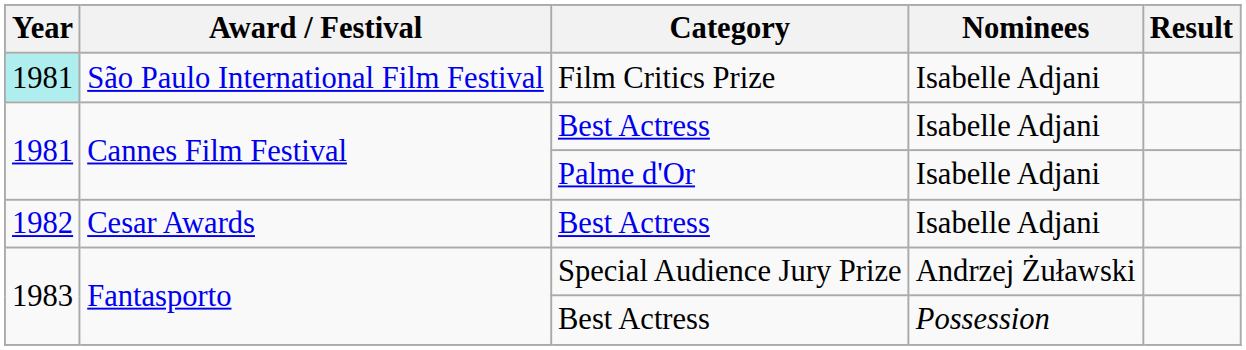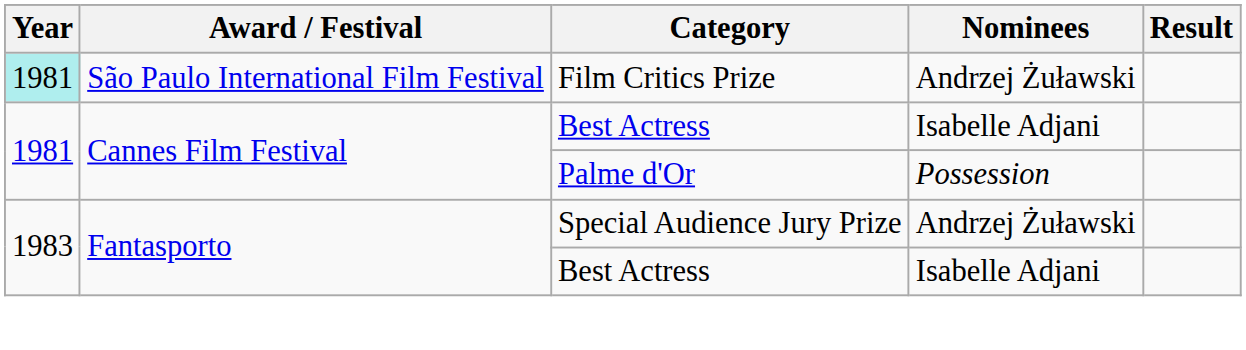São Paulo International Film Festival | Nominees: Isabelle Adjani -> Andrzej Żuławski
Cannes Film Festival / Palme d'Or | Nominees: Isabelle Adjani -> Possession
- row: 1982 | Cesar Awards | Best Actress | Isabelle Adjani
Fantasporto / Best Actress | Nominees: Possession -> Isabelle Adjani
